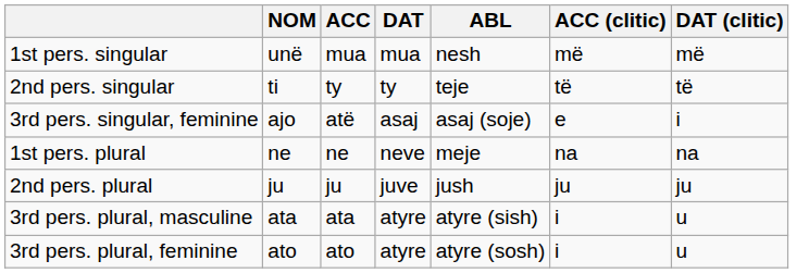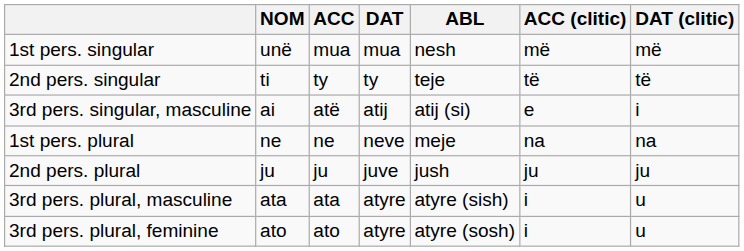+ row: 3rd pers. singular, masculine | ai | atë | atij | atij (si) | e | i
- row: 3rd pers. singular, feminine | ajo | atë | asaj | asaj (soje) | e | i
